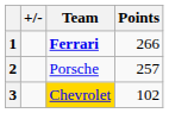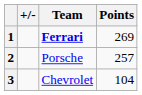1 | Points: 266 -> 269
3 | Team: gold background -> no background
3 | Points: 102 -> 104
